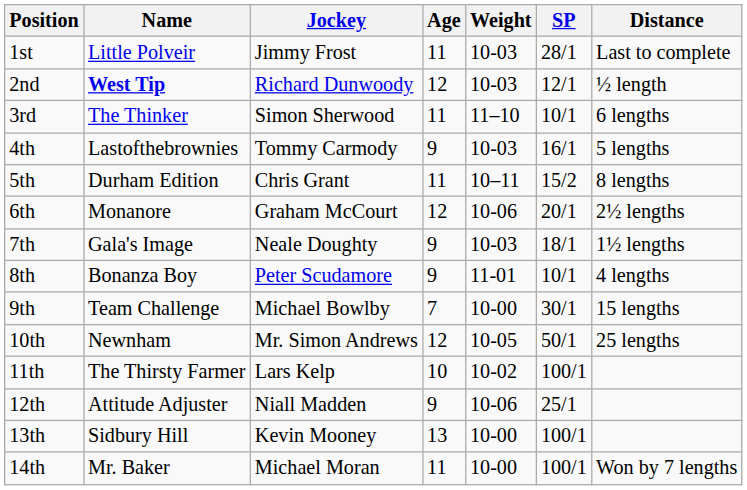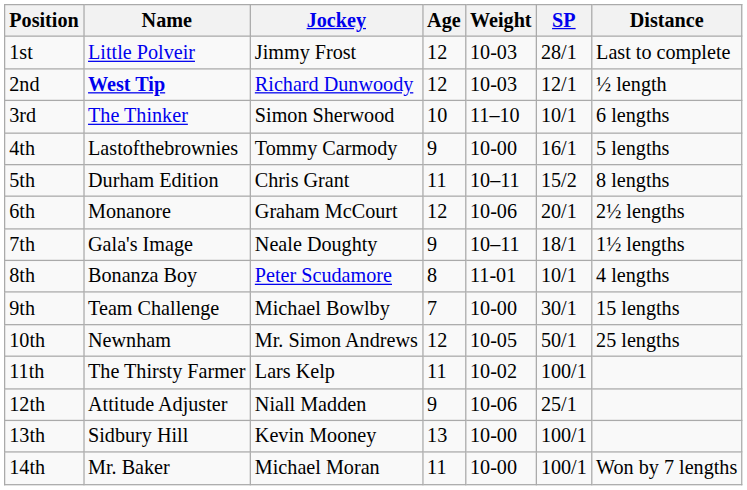1st | Age: 11 -> 12
3rd | Age: 11 -> 10
4th | Weight: 10-03 -> 10-00
7th | Weight: 10-03 -> 10–11
8th | Age: 9 -> 8
11th | Age: 10 -> 11
